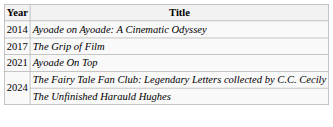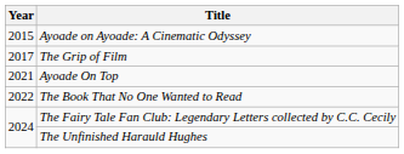Ayoade on Ayoade: A Cinematic Odyssey | Year: 2014 -> 2015
+ row: 2022 | The Book That No One Wanted to Read
